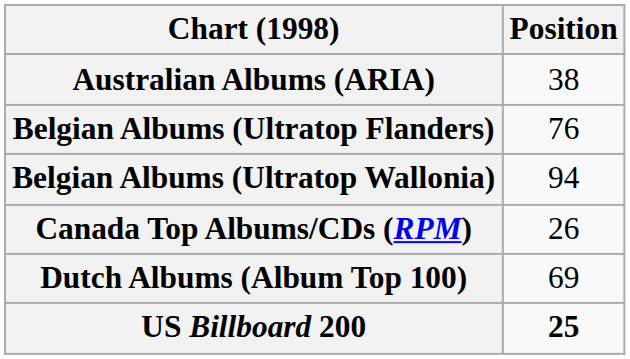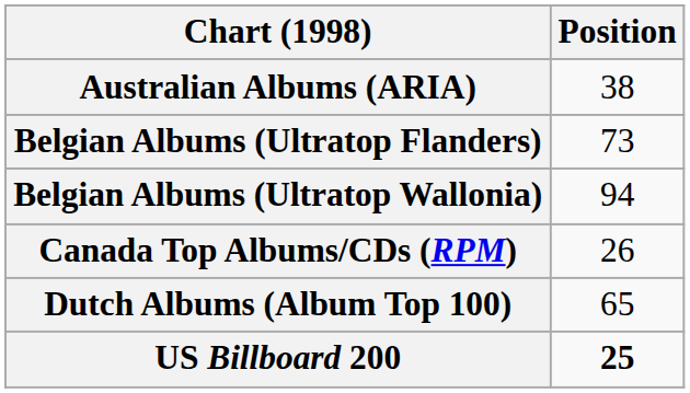Belgian Albums (Ultratop Flanders) | Position: 76 -> 73
Dutch Albums (Album Top 100) | Position: 69 -> 65
